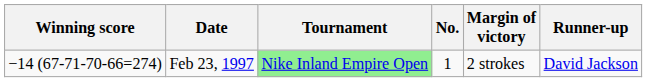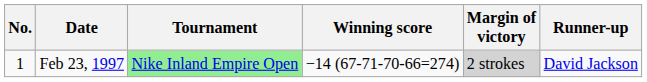columns swapped: No. <-> Winning score
Feb 23, 1997 | Margin of victory: no background -> lightgrey background
